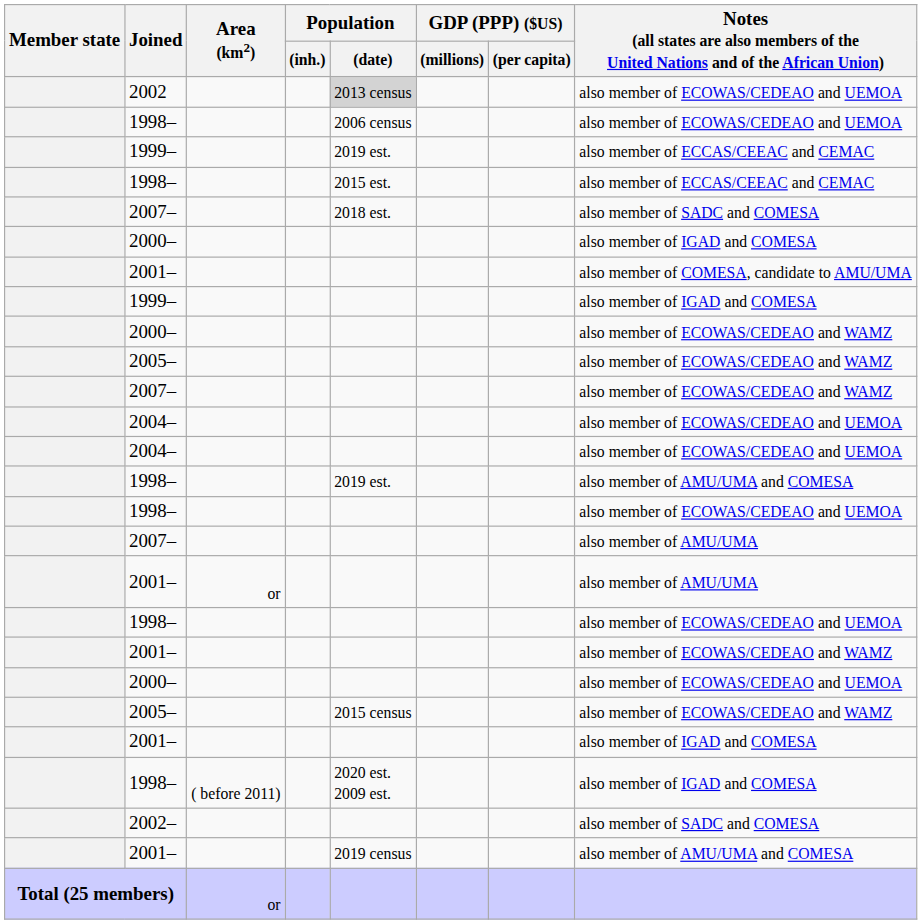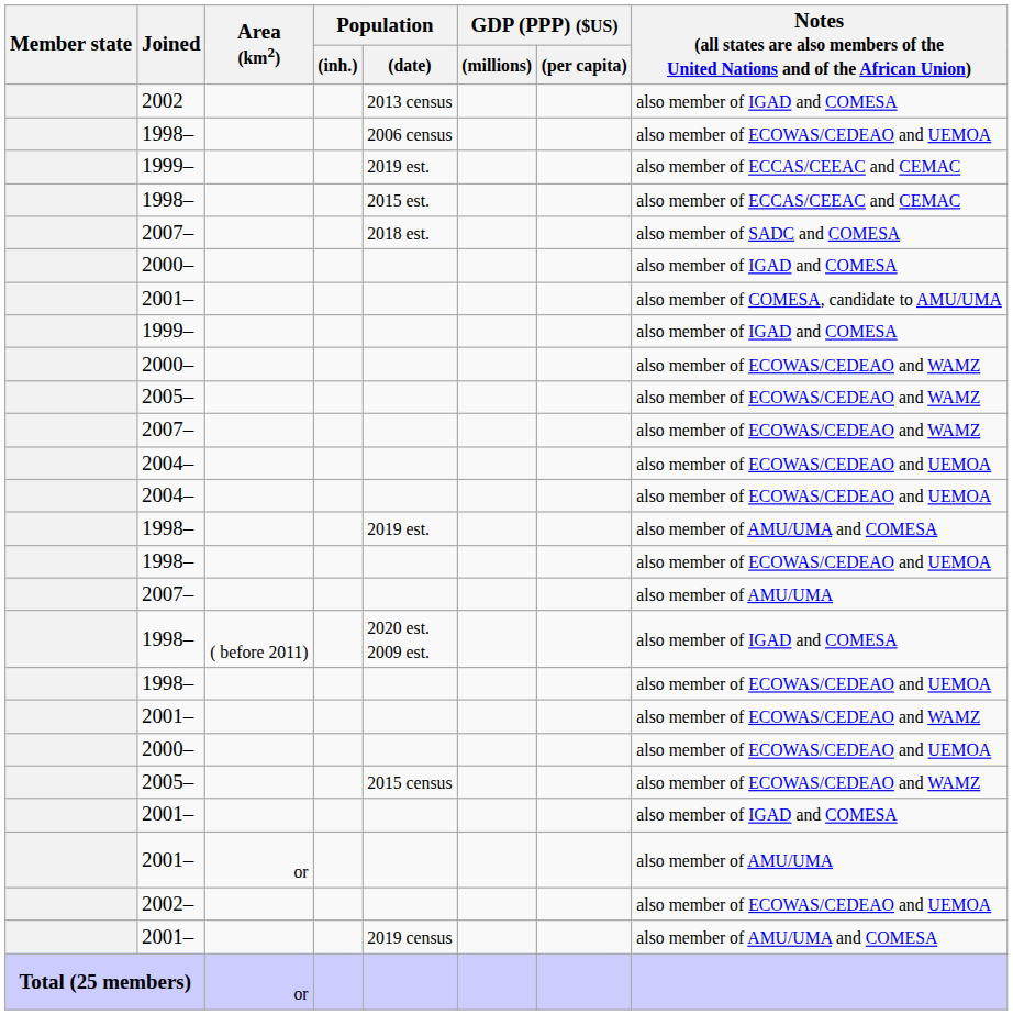2002 | Population / (date): lightgrey background -> no background
2002 | column 8: also member of ECOWAS/CEDEAO and UEMOA -> also member of IGAD and COMESA
rows swapped: 2001– / or <-> 1998– / ( before 2011)
2002– | column 8: also member of SADC and COMESA -> also member of ECOWAS/CEDEAO and UEMOA
